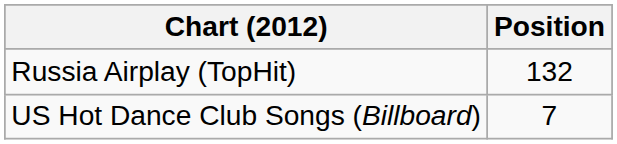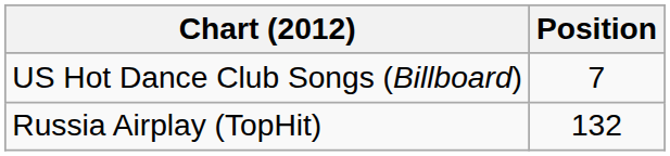rows swapped: Russia Airplay (TopHit) <-> US Hot Dance Club Songs (Billboard)
